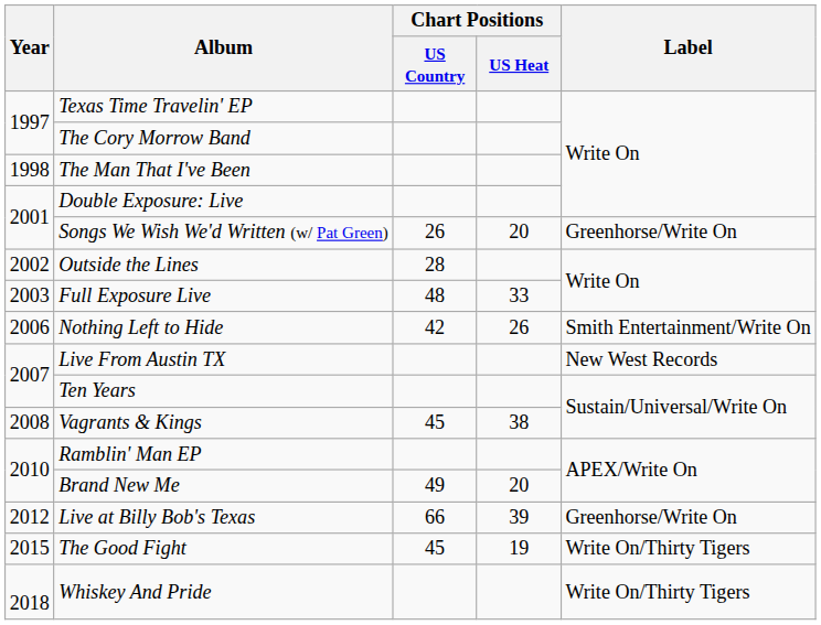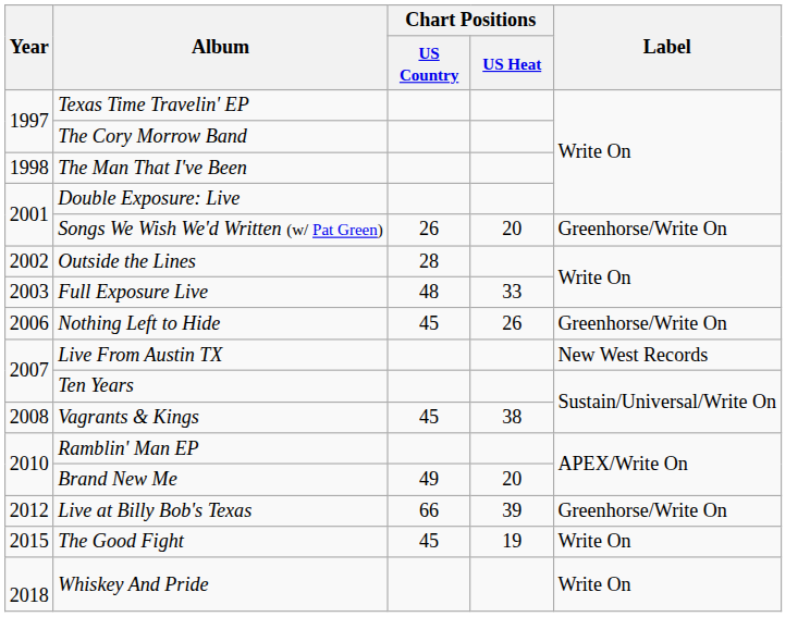Nothing Left to Hide | Chart Positions / US Country: 42 -> 45
Nothing Left to Hide | Label: Smith Entertainment/Write On -> Greenhorse/Write On
The Good Fight | Label: Write On/Thirty Tigers -> Write On
Whiskey And Pride | Label: Write On/Thirty Tigers -> Write On
